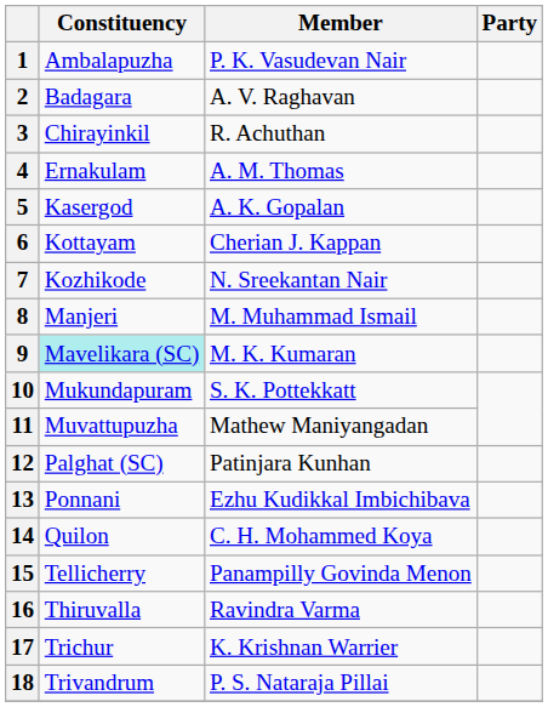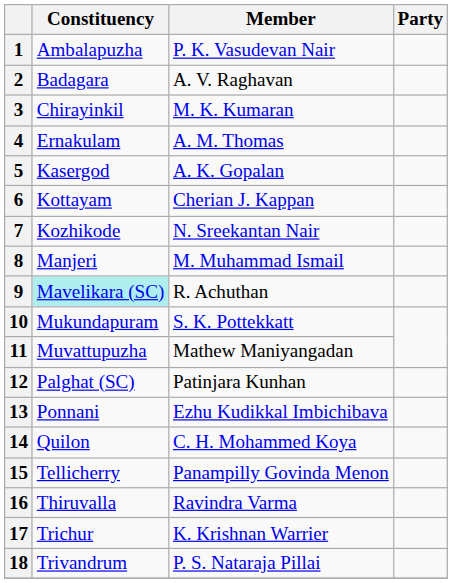3 | Member: R. Achuthan -> M. K. Kumaran
9 | Member: M. K. Kumaran -> R. Achuthan
